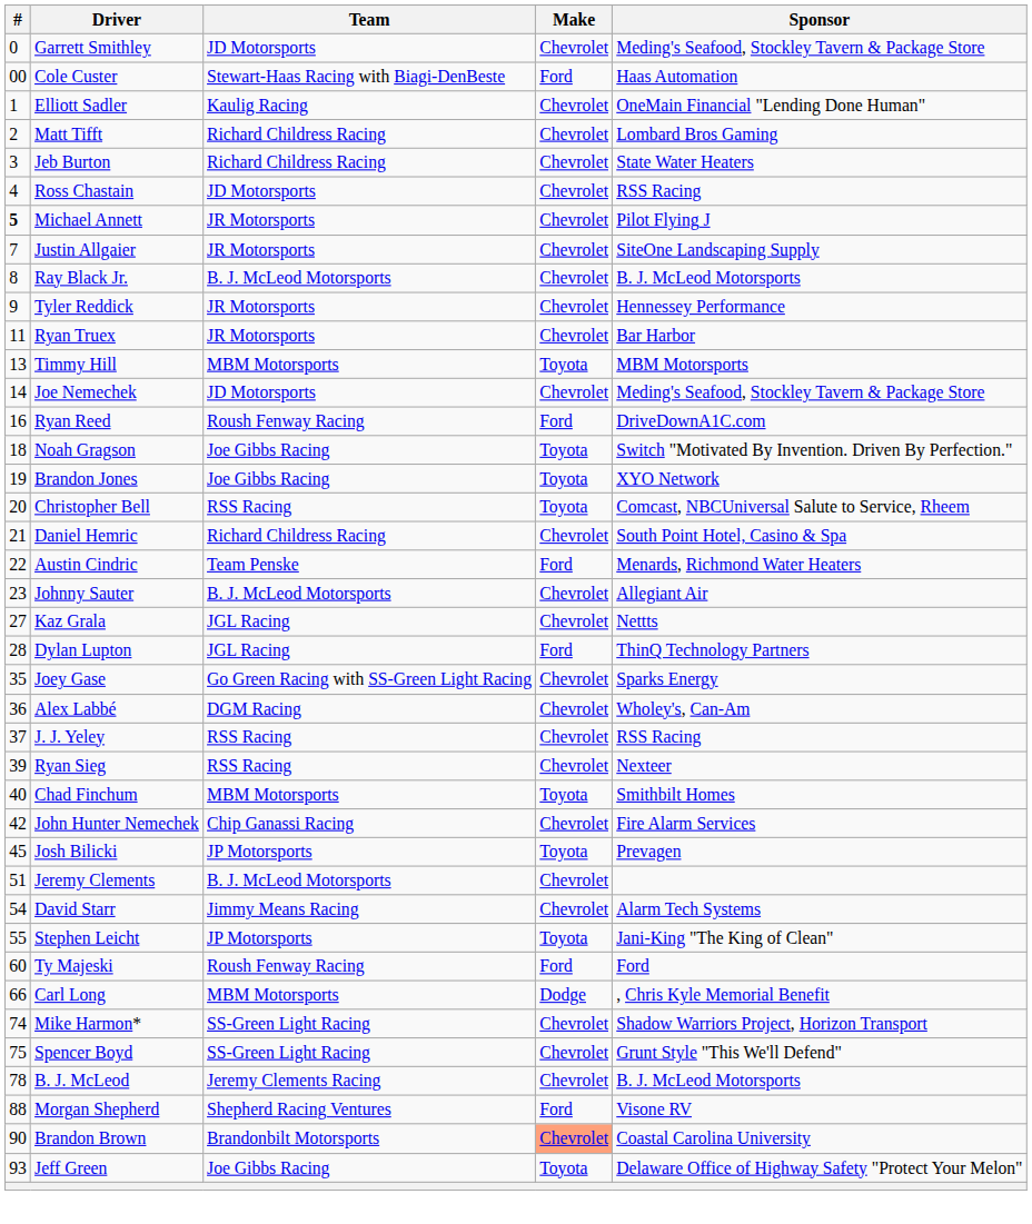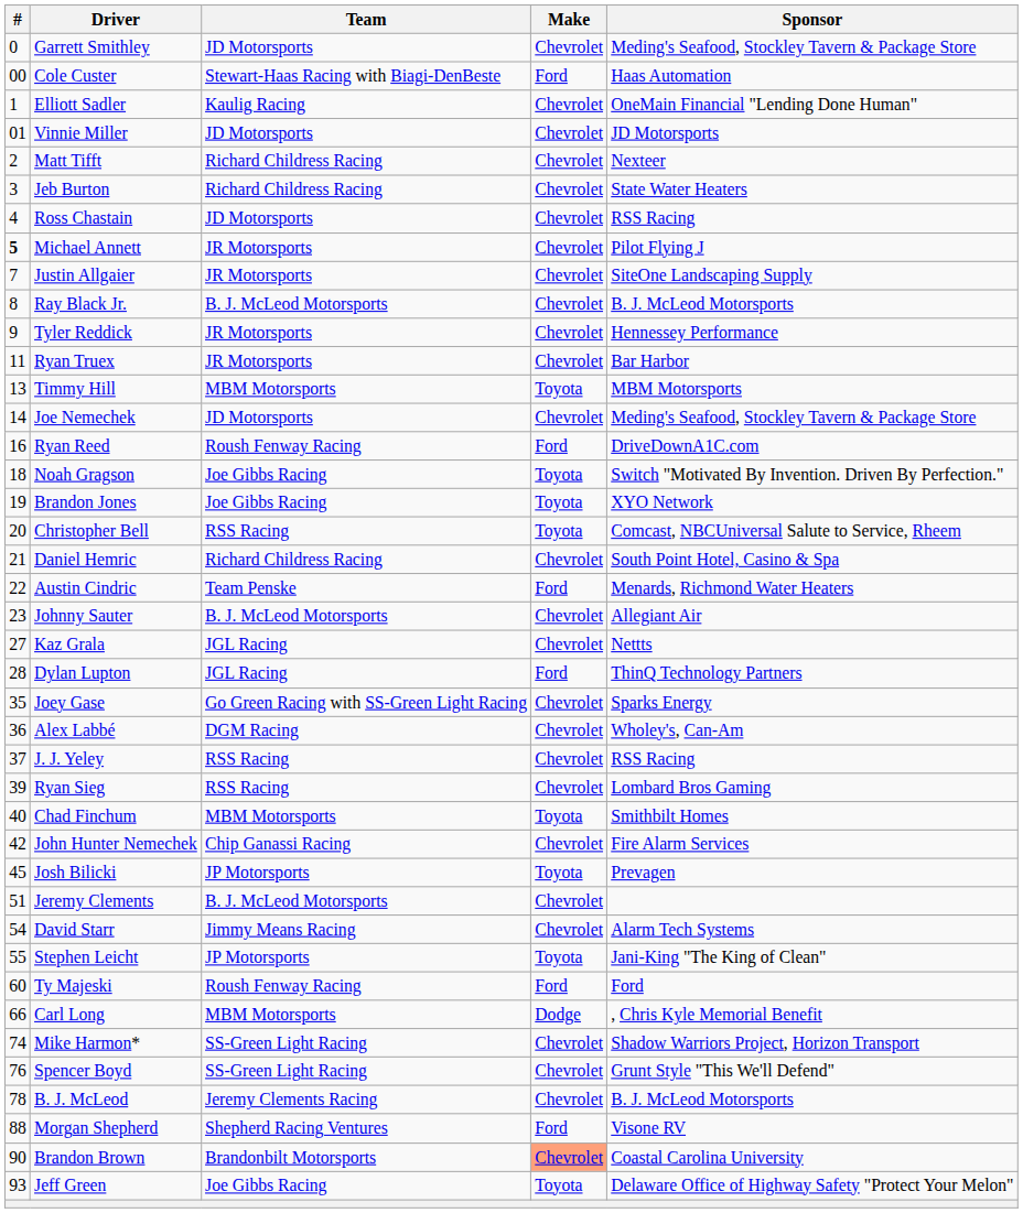+ row: 01 | Vinnie Miller | JD Motorsports | Chevrolet | JD Motorsports
Matt Tifft | Sponsor: Lombard Bros Gaming -> Nexteer
Ryan Sieg | Sponsor: Nexteer -> Lombard Bros Gaming
Spencer Boyd | #: 75 -> 76
